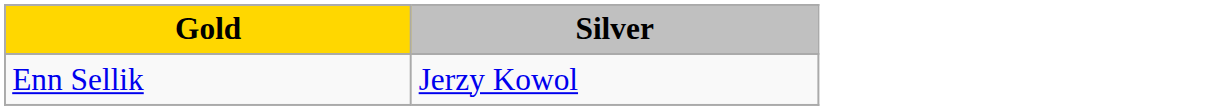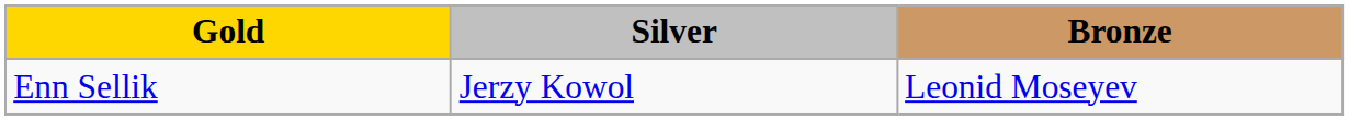+ column: Bronze | Leonid Moseyev
